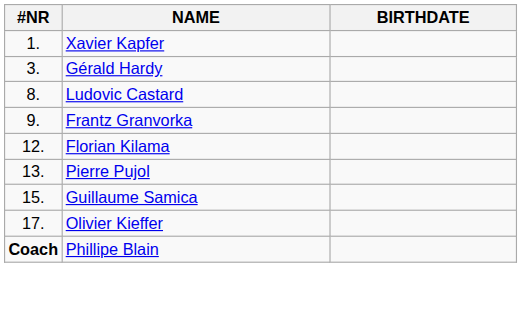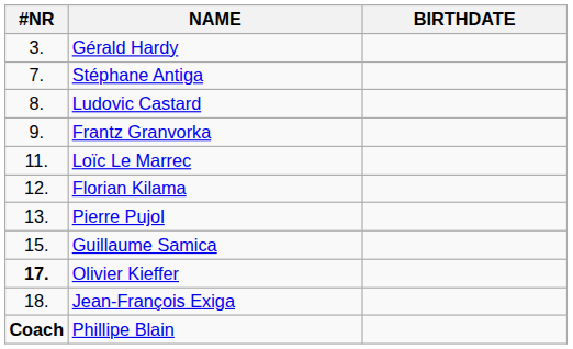- row: 1. | Xavier Kapfer
+ row: 7. | Stéphane Antiga
+ row: 11. | Loïc Le Marrec
Olivier Kieffer | #NR: normal -> bold
+ row: 18. | Jean-François Exiga
